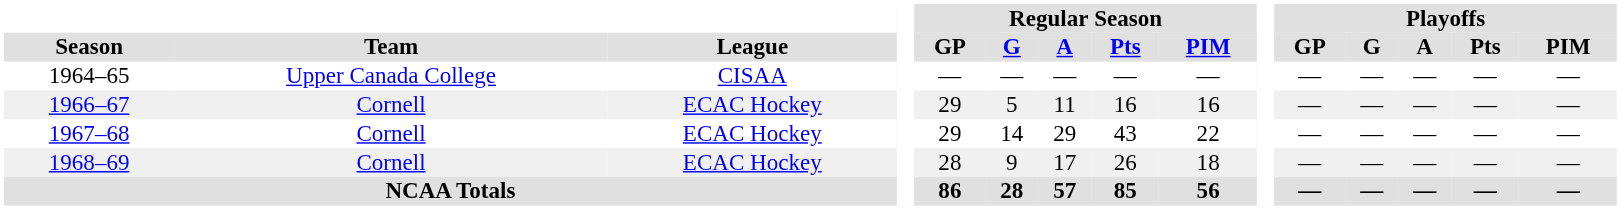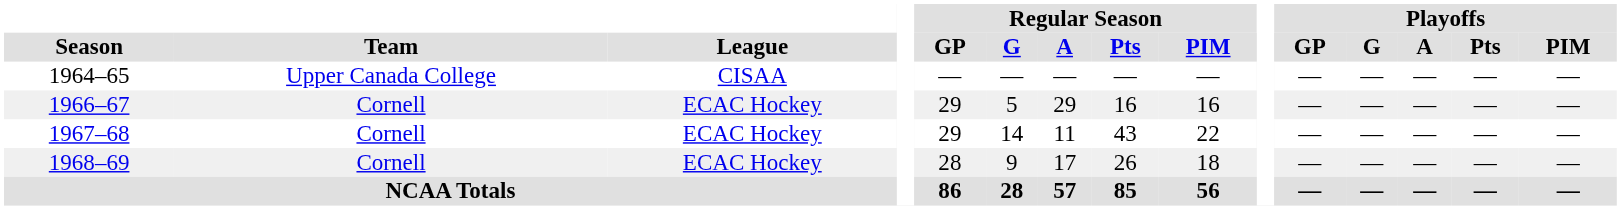1966–67 | Regular Season / A: 11 -> 29
1967–68 | Regular Season / A: 29 -> 11
